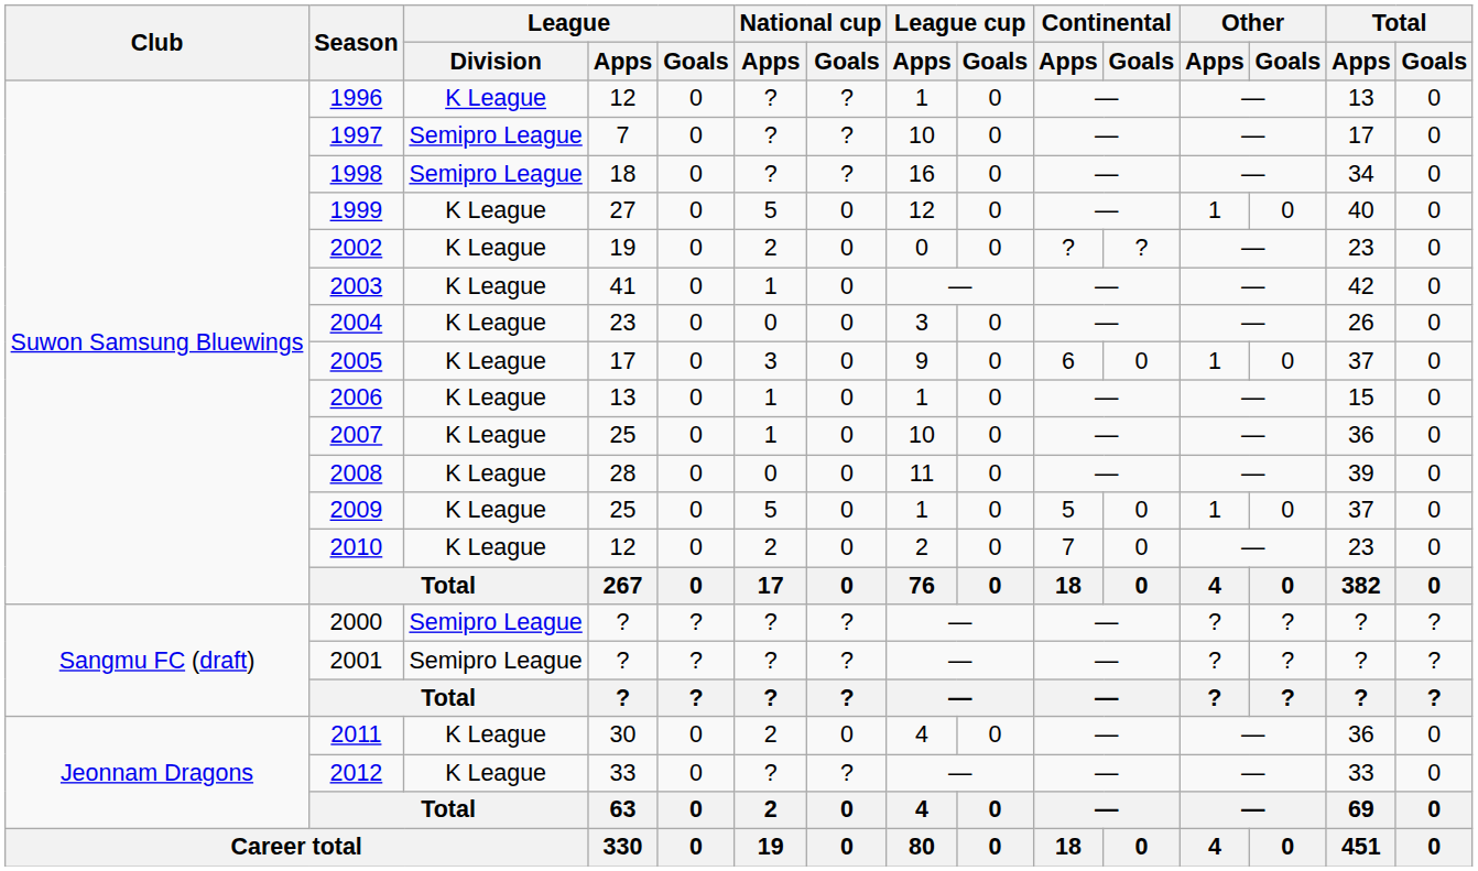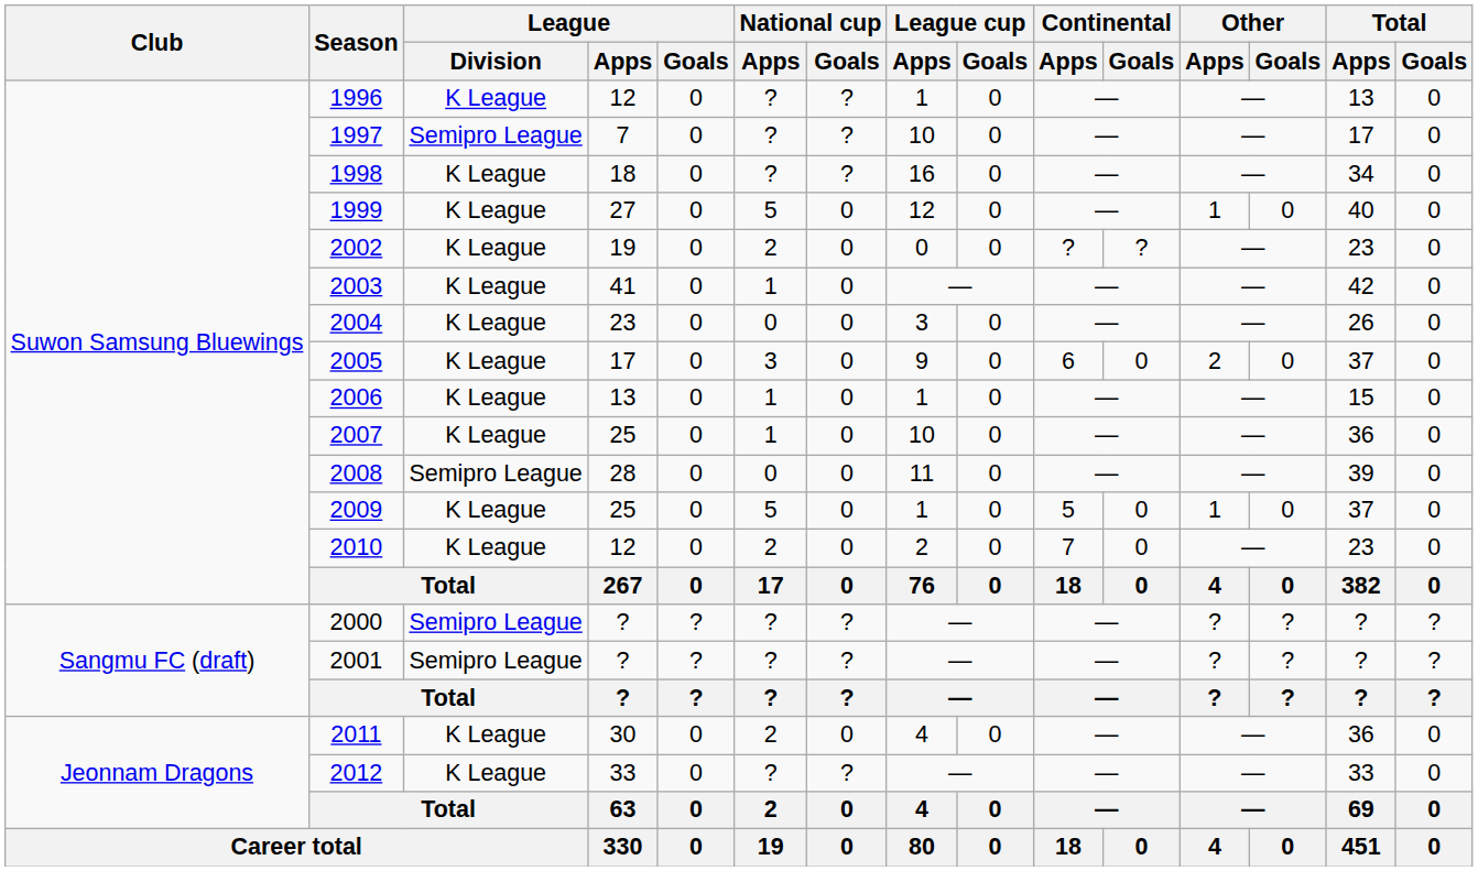1998 | League / Division: Semipro League -> K League
2005 | Other / Apps: 1 -> 2
2008 | League / Division: K League -> Semipro League
